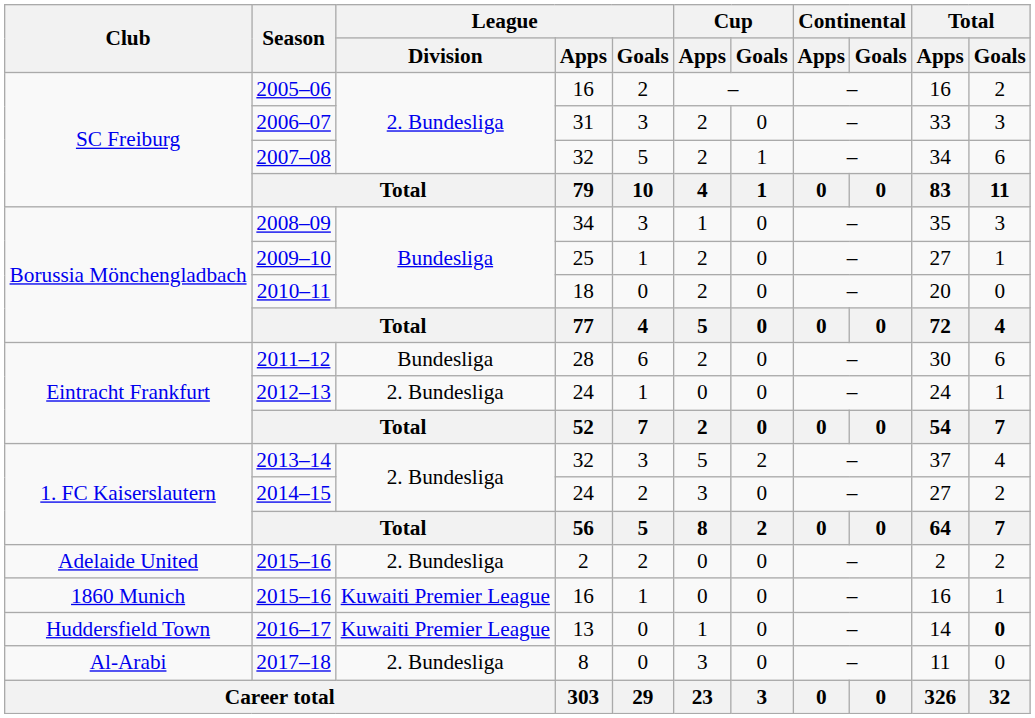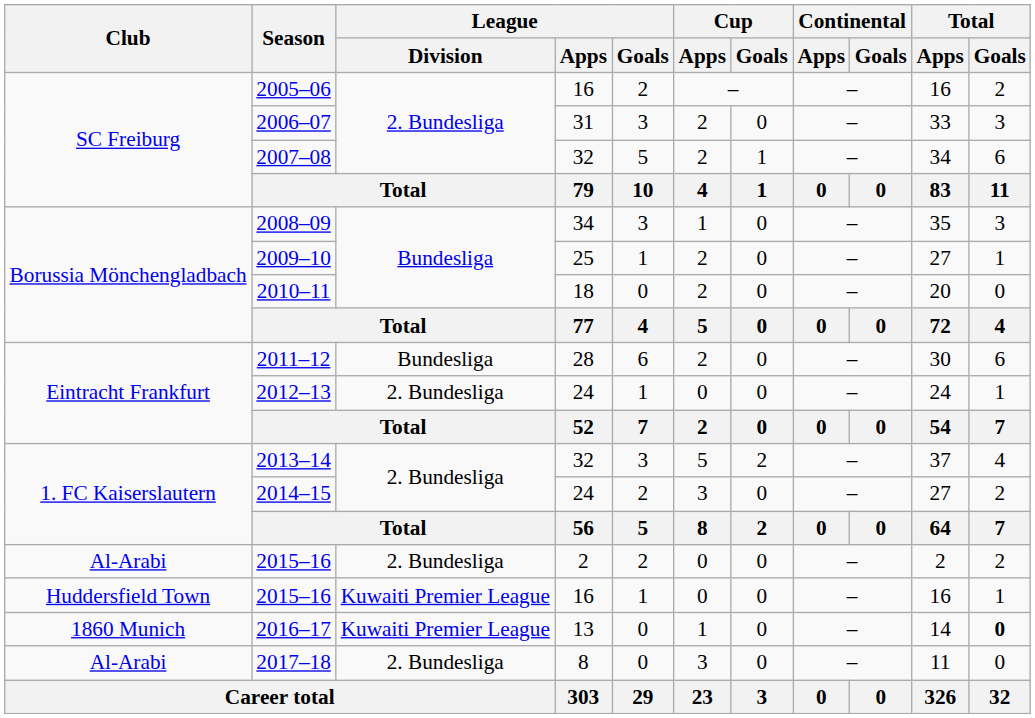2015–16 / 2 | Club: Adelaide United -> Al-Arabi
2015–16 / 16 | Club: 1860 Munich -> Huddersfield Town
2016–17 | Club: Huddersfield Town -> 1860 Munich
